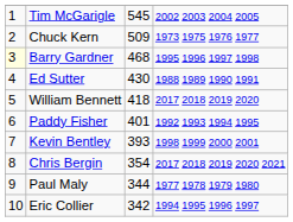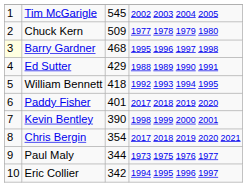Chuck Kern | column 4: 1973 1975 1976 1977 -> 1977 1978 1979 1980
Ed Sutter | column 3: 430 -> 429
William Bennett | column 4: 2017 2018 2019 2020 -> 1992 1993 1994 1995
Paddy Fisher | column 4: 1992 1993 1994 1995 -> 2017 2018 2019 2020
Kevin Bentley | column 3: 393 -> 390
Paul Maly | column 4: 1977 1978 1979 1980 -> 1973 1975 1976 1977
